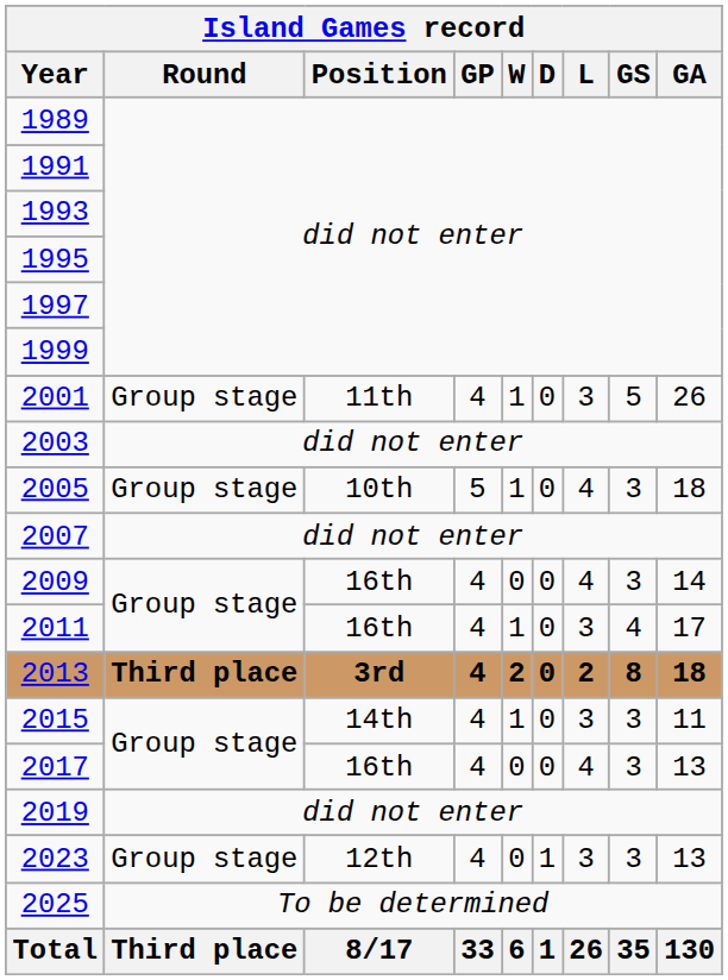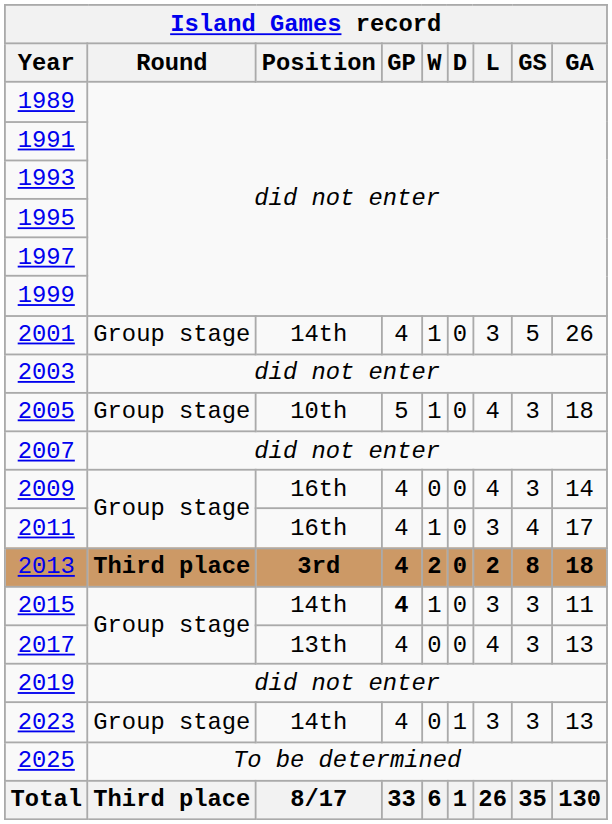2001 | Position: 11th -> 14th
2015 | GP: normal -> bold
2017 | Position: 16th -> 13th
2023 | Position: 12th -> 14th
